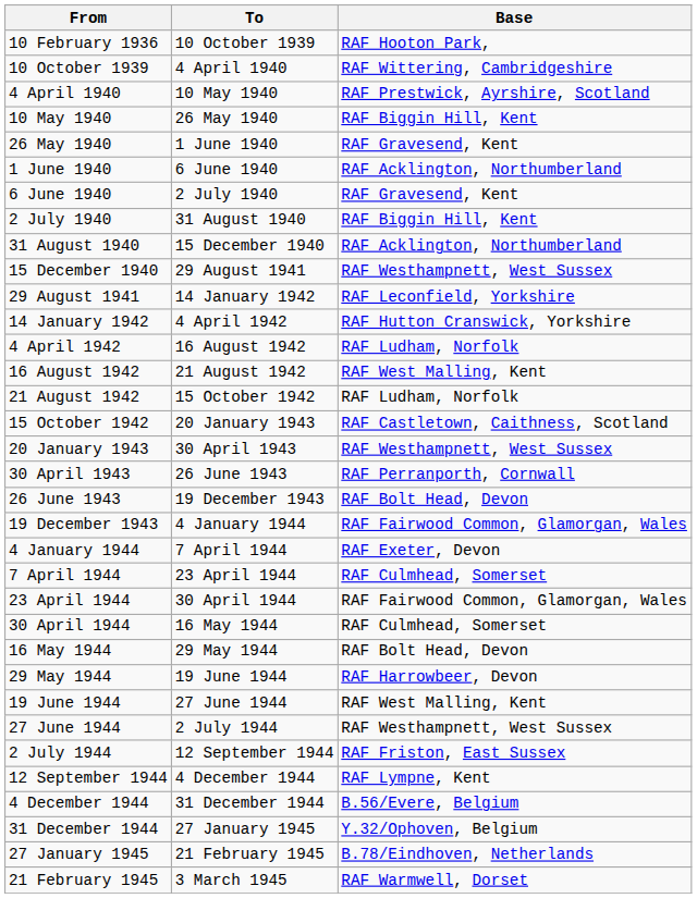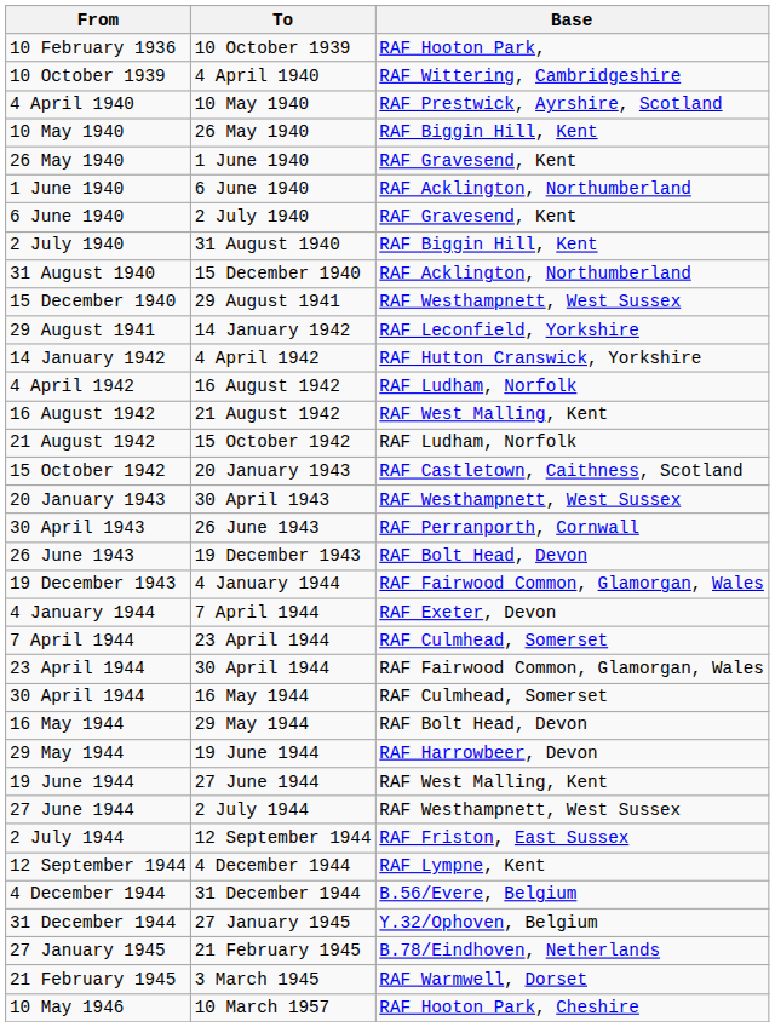+ row: 10 May 1946 | 10 March 1957 | RAF Hooton Park, Cheshire
